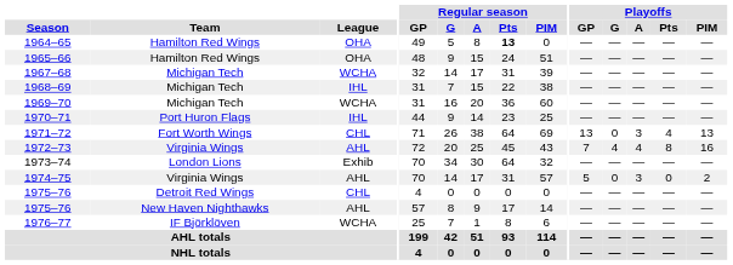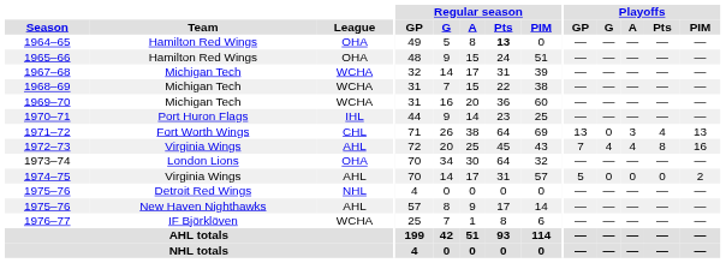1968–69 | League: IHL -> WCHA
1973–74 | League: Exhib -> OHA
1974–75 | Playoffs / A: 3 -> 0
1975–76 / Detroit Red Wings | League: CHL -> NHL
